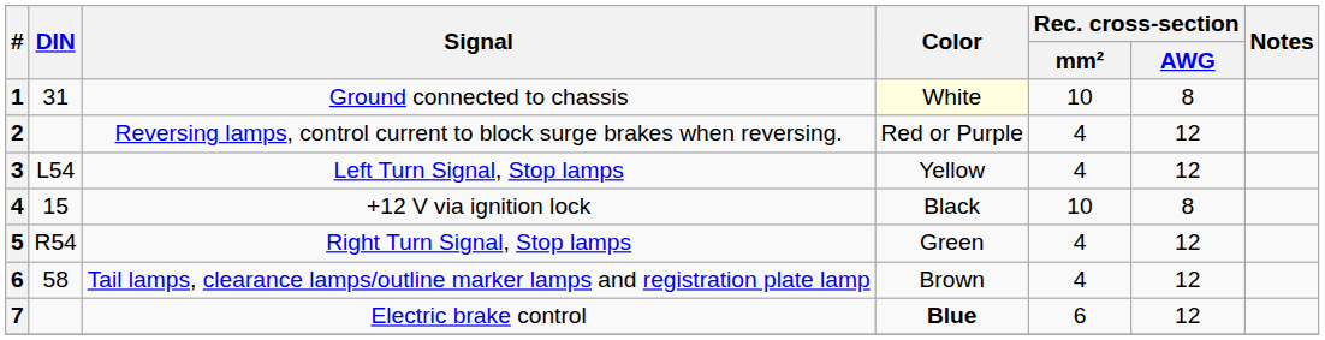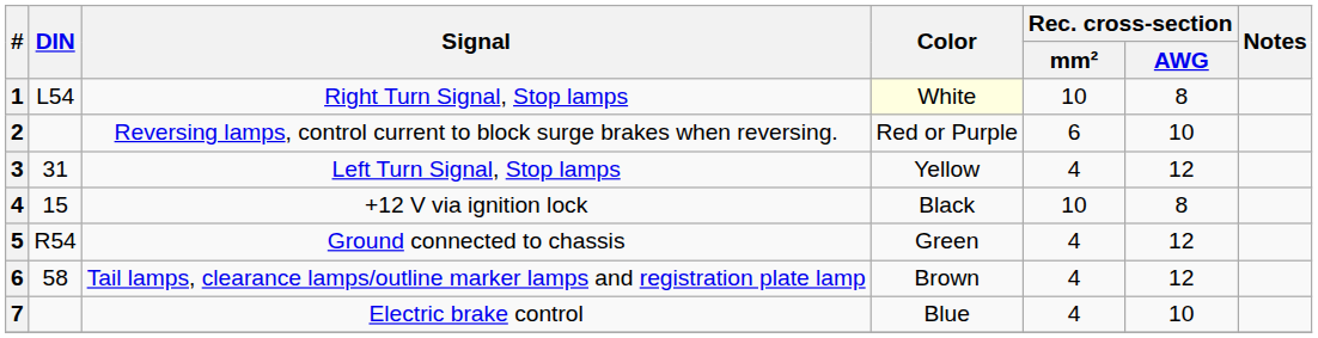1 | DIN: 31 -> L54
1 | Signal: Ground connected to chassis -> Right Turn Signal, Stop lamps
2 | Rec. cross-section / mm²: 4 -> 6
2 | Rec. cross-section / AWG: 12 -> 10
3 | DIN: L54 -> 31
5 | Signal: Right Turn Signal, Stop lamps -> Ground connected to chassis
7 | Color: bold -> normal
7 | Rec. cross-section / mm²: 6 -> 4
7 | Rec. cross-section / AWG: 12 -> 10
